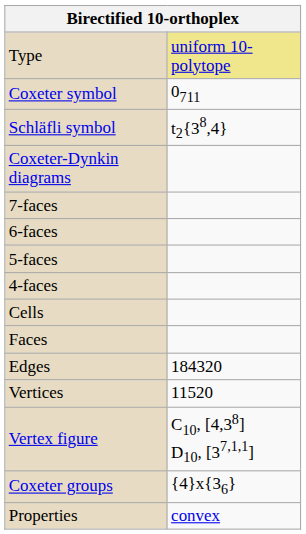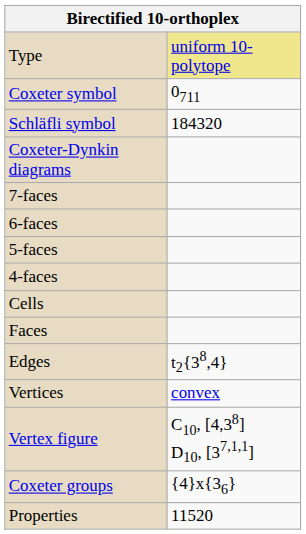Schläfli symbol | column 2: t2{38,4} -> 184320
Edges | column 2: 184320 -> t2{38,4}
Vertices | column 2: 11520 -> convex
Properties | column 2: convex -> 11520
